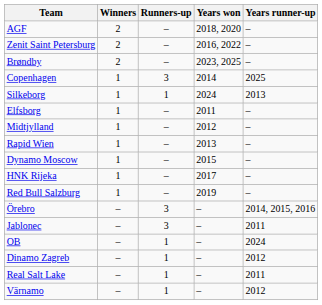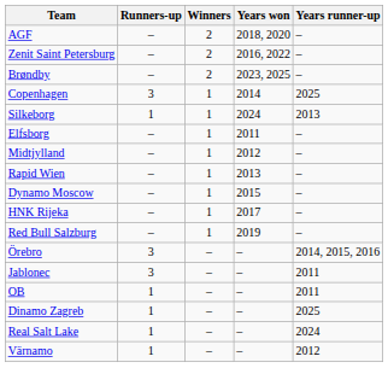columns swapped: Winners <-> Runners-up
OB | Years runner-up: 2024 -> 2011
Dinamo Zagreb | Years runner-up: 2012 -> 2025
Real Salt Lake | Years runner-up: 2011 -> 2024
